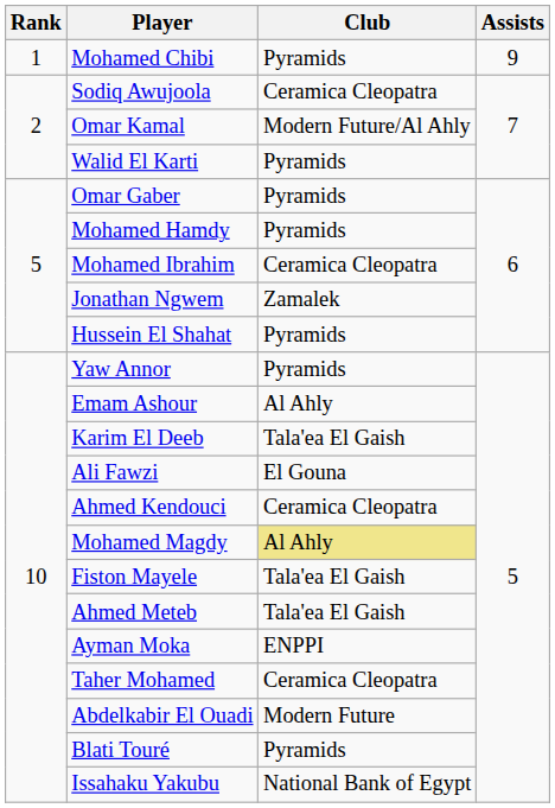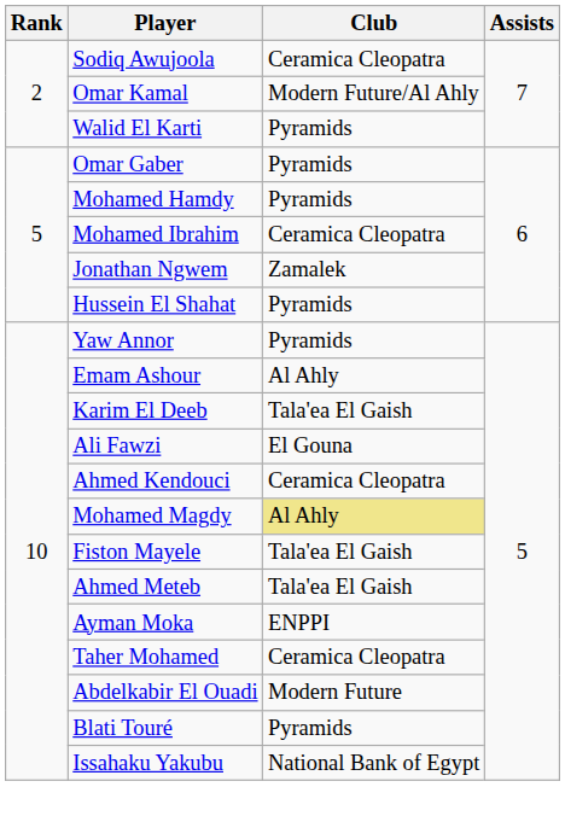- row: 1 | Mohamed Chibi | Pyramids | 9
